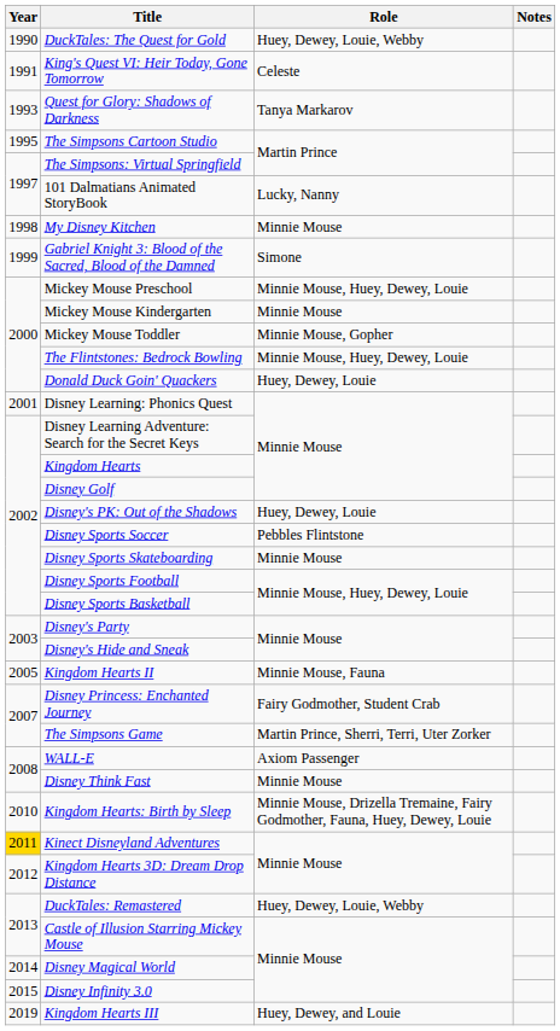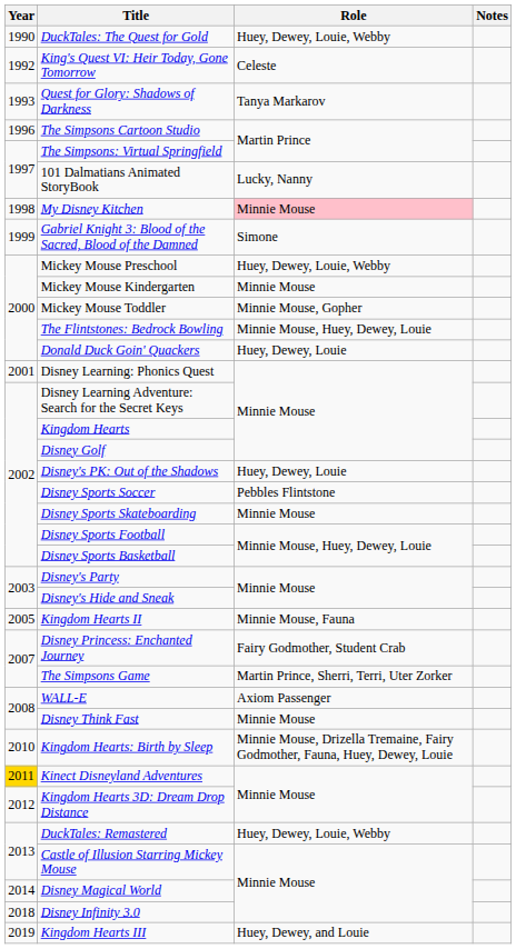King's Quest VI: Heir Today, Gone Tomorrow | Year: 1991 -> 1992
The Simpsons Cartoon Studio | Year: 1995 -> 1996
My Disney Kitchen | Role: no background -> pink background
Mickey Mouse Preschool | Role: Minnie Mouse, Huey, Dewey, Louie -> Huey, Dewey, Louie, Webby
Disney Infinity 3.0 | Year: 2015 -> 2018
